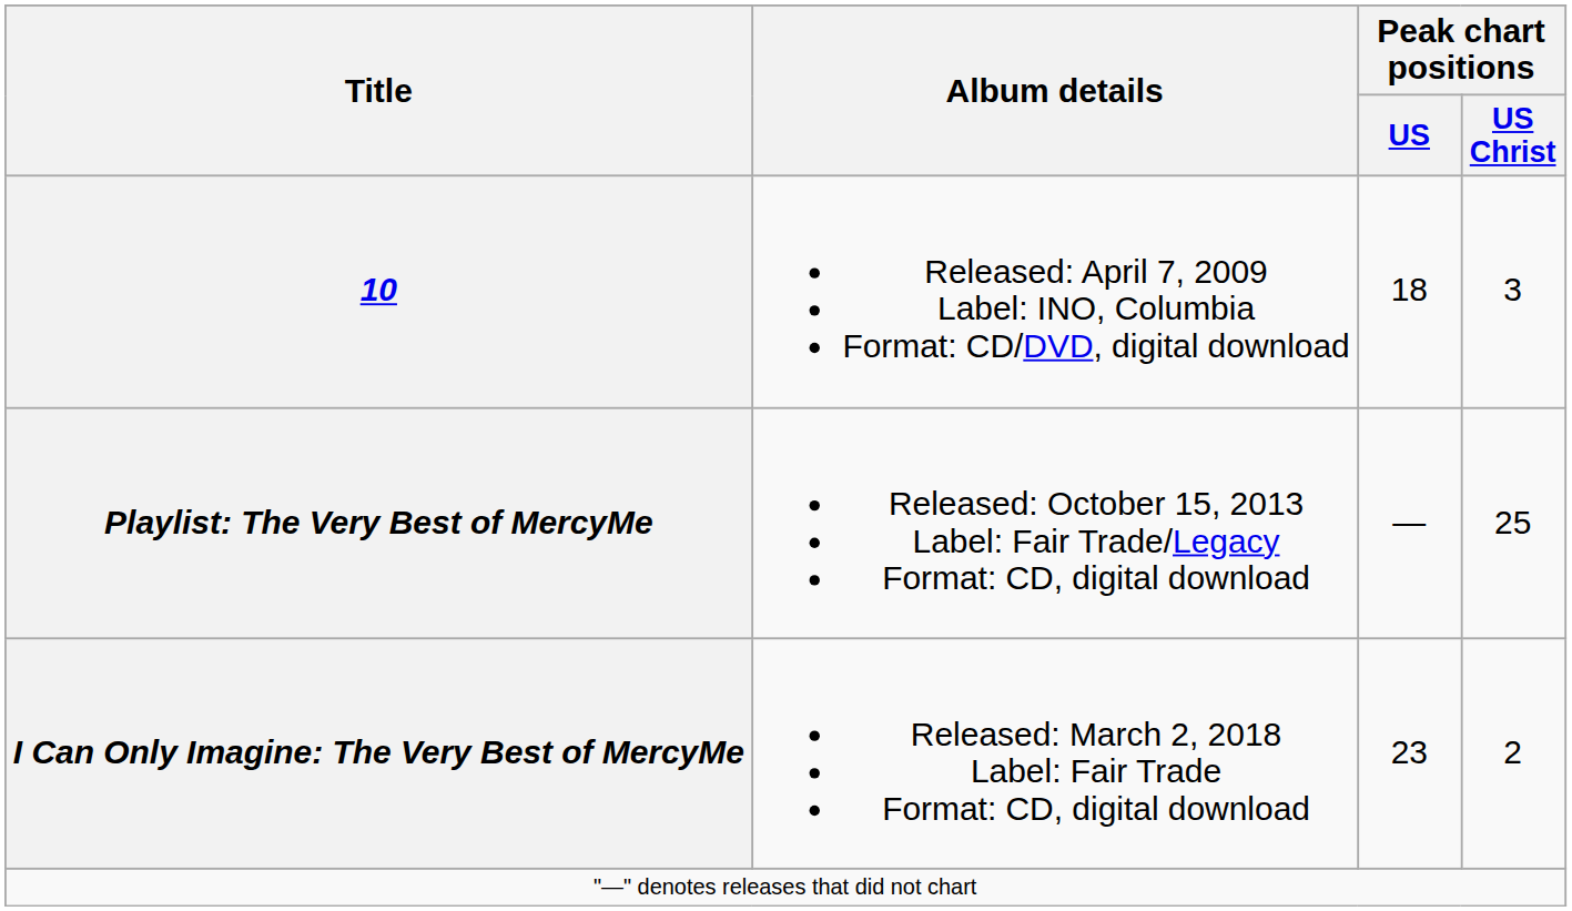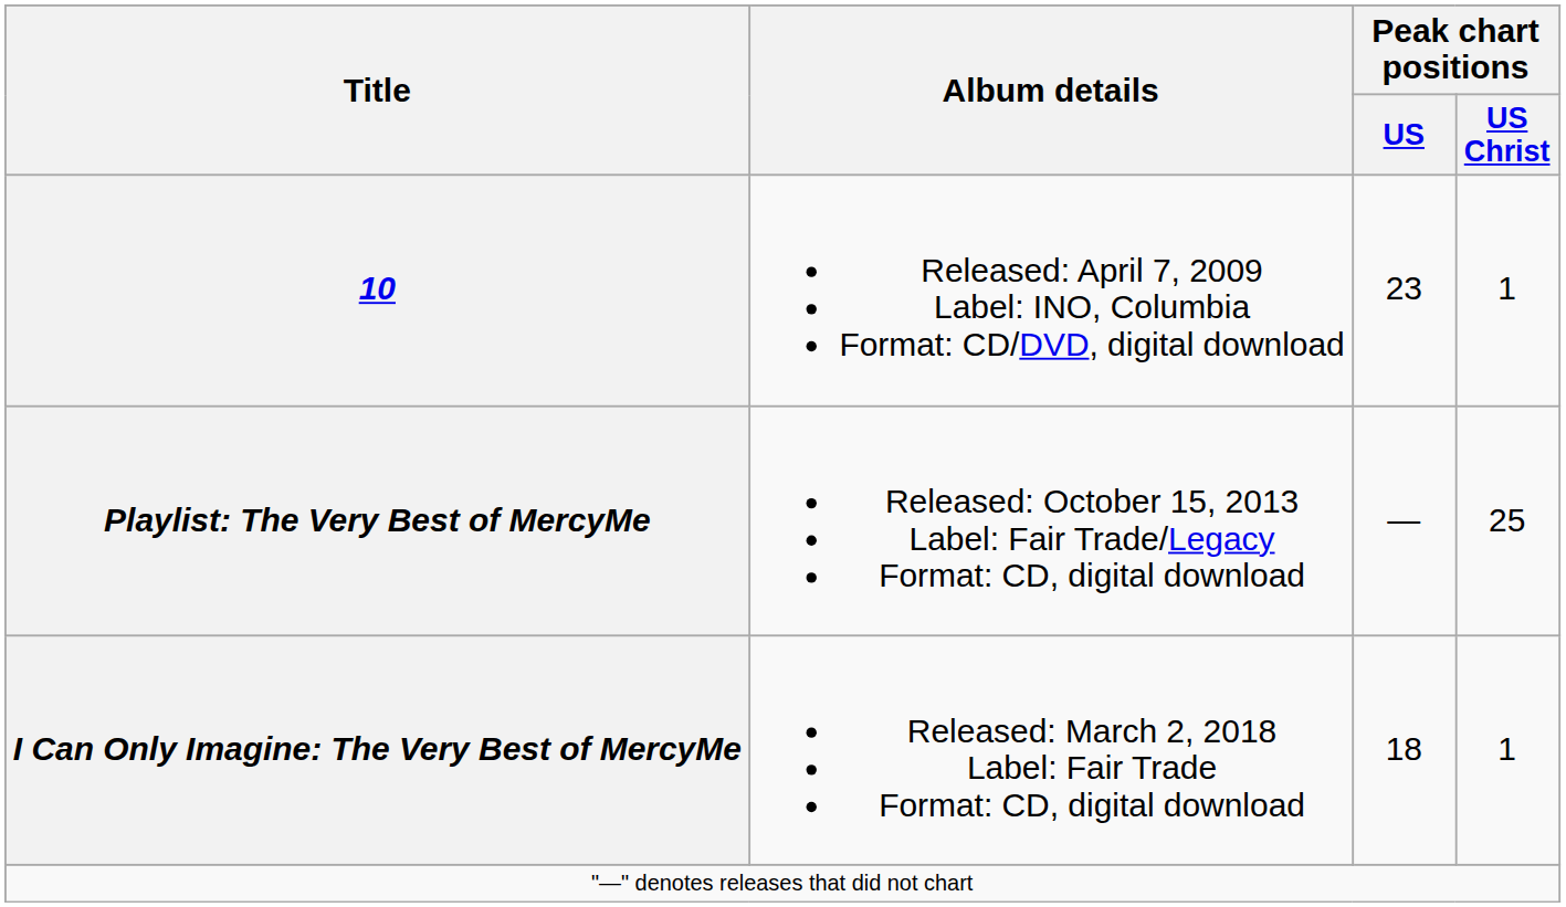10 | Peak chart positions / US: 18 -> 23
10 | Peak chart positions / US Christ: 3 -> 1
I Can Only Imagine: The Very Best of MercyMe | Peak chart positions / US: 23 -> 18
I Can Only Imagine: The Very Best of MercyMe | Peak chart positions / US Christ: 2 -> 1
